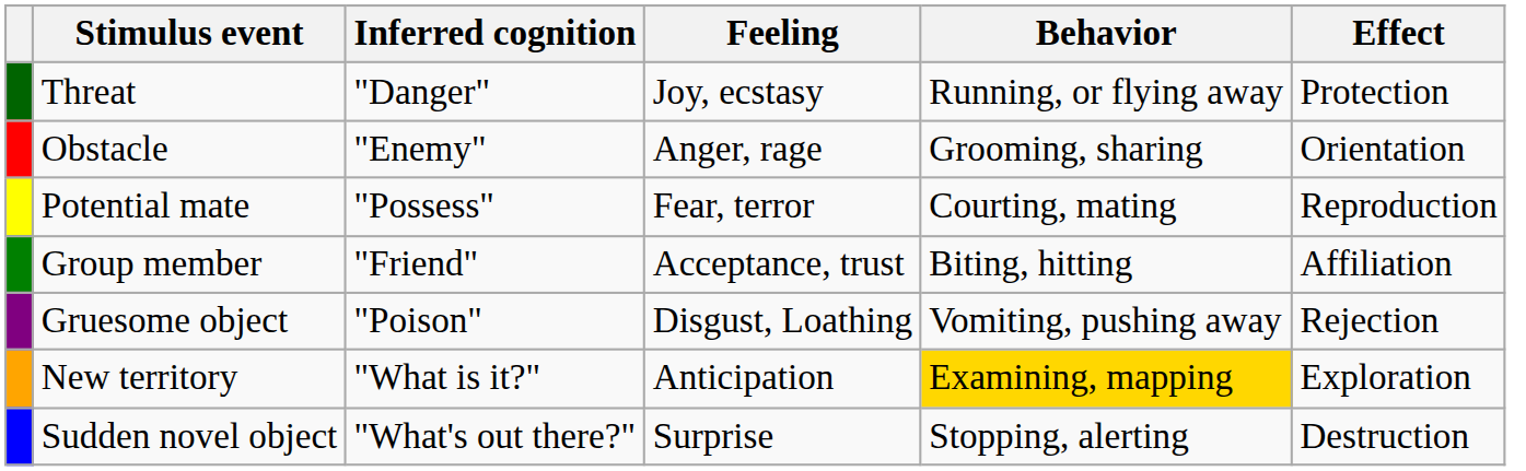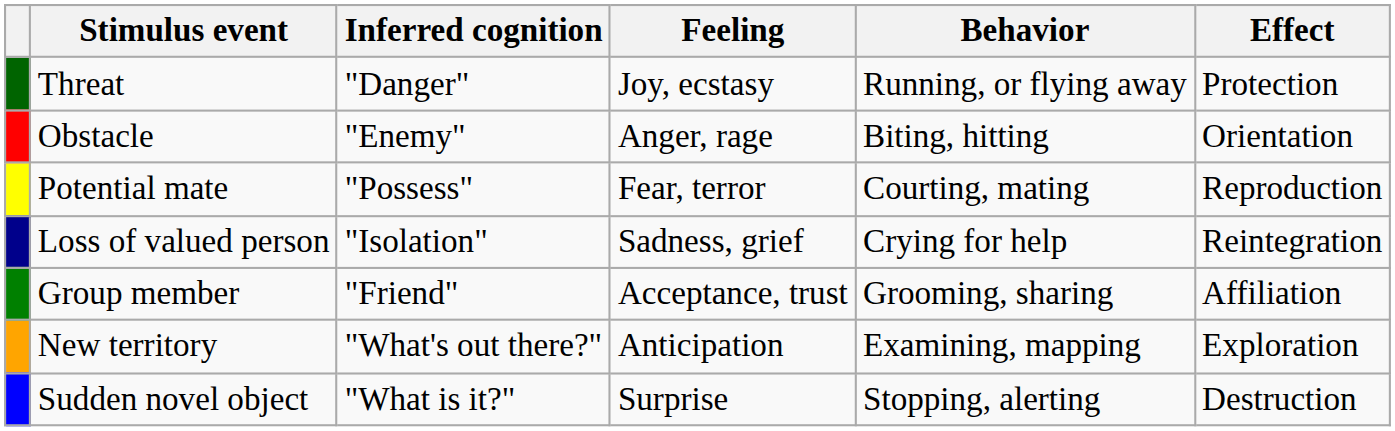Obstacle | Behavior: Grooming, sharing -> Biting, hitting
+ row: Loss of valued person | "Isolation" | Sadness, grief | Crying for help | Reintegration
Group member | Behavior: Biting, hitting -> Grooming, sharing
- row: Gruesome object | "Poison" | Disgust, Loathing | Vomiting, pushing away | Rejection
New territory | Inferred cognition: "What is it?" -> "What's out there?"
New territory | Behavior: gold background -> no background
Sudden novel object | Inferred cognition: "What's out there?" -> "What is it?"
